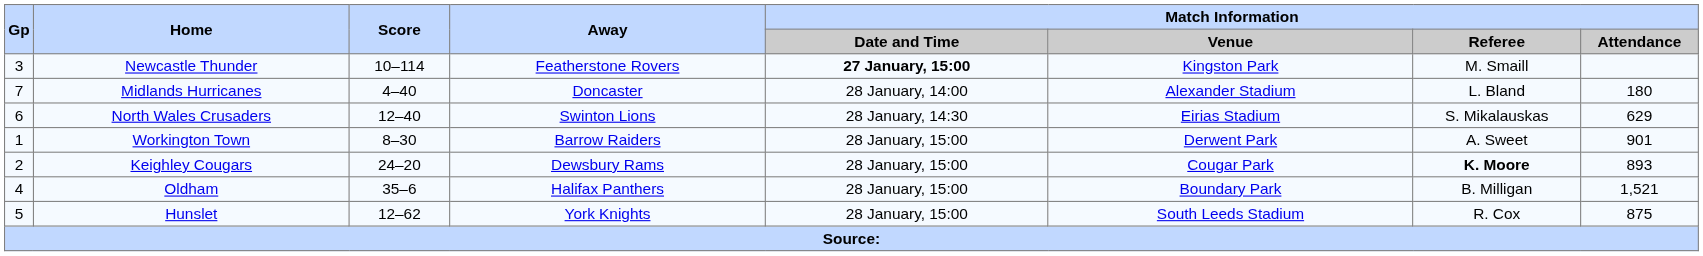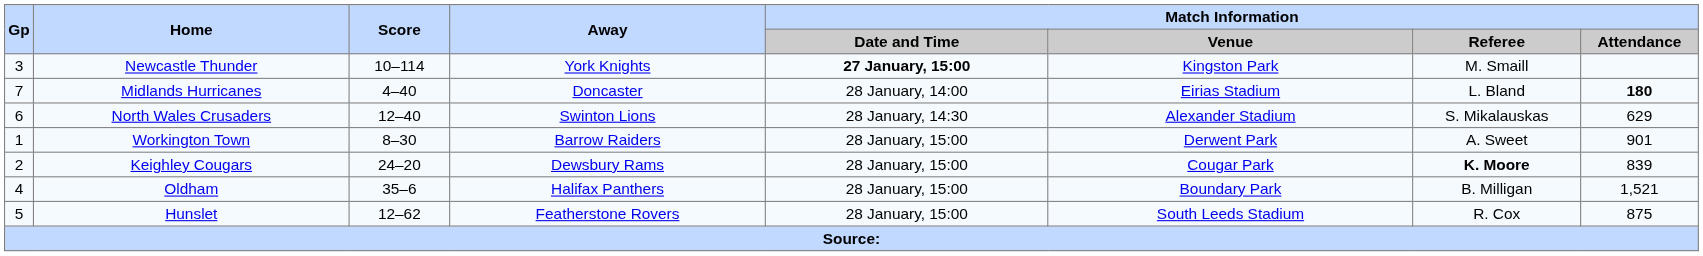Newcastle Thunder | Away: Featherstone Rovers -> York Knights
Midlands Hurricanes | Match Information / Venue: Alexander Stadium -> Eirias Stadium
Midlands Hurricanes | Match Information / Attendance: normal -> bold
North Wales Crusaders | Match Information / Venue: Eirias Stadium -> Alexander Stadium
Keighley Cougars | Match Information / Attendance: 893 -> 839
Hunslet | Away: York Knights -> Featherstone Rovers
